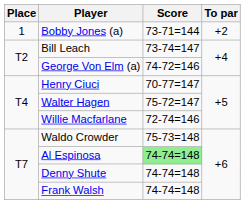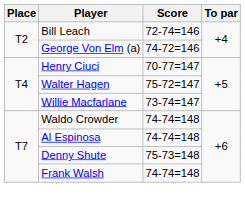- row: 1 | Bobby Jones (a) | 73-71=144 | +2
Bill Leach | Score: 73-74=147 -> 72-74=146
Willie Macfarlane | Score: 72-74=146 -> 73-74=147
Waldo Crowder | Score: 75-73=148 -> 74-74=148
Al Espinosa | Score: lightgreen background -> no background
Denny Shute | Score: 74-74=148 -> 75-73=148
